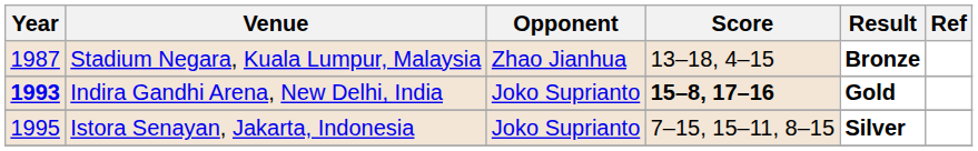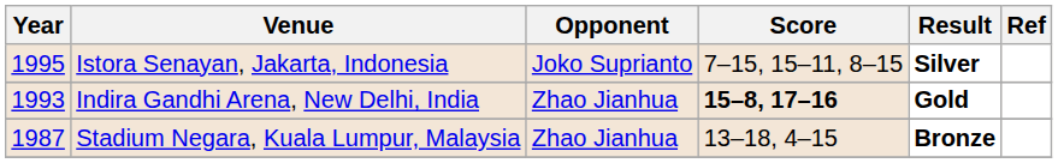rows swapped: Stadium Negara, Kuala Lumpur, Malaysia <-> Istora Senayan, Jakarta, Indonesia
Indira Gandhi Arena, New Delhi, India | Year: bold -> normal
Indira Gandhi Arena, New Delhi, India | Opponent: Joko Suprianto -> Zhao Jianhua
